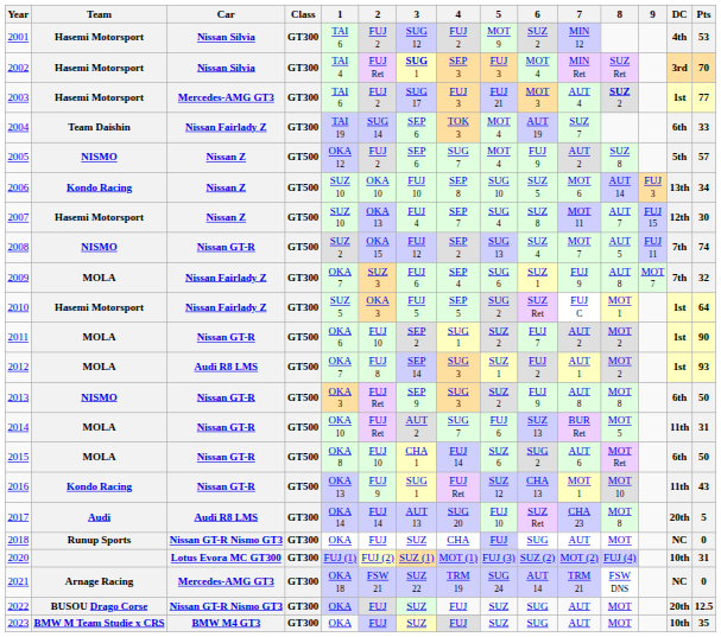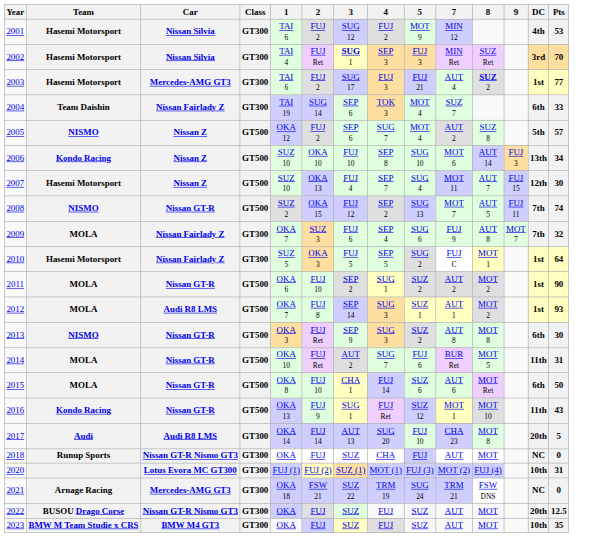- column: 6 | SUZ 2 | MOT 4 | MOT 3 | AUT 19 | FUJ 9 | SUZ 5 | SUZ 8 | SUZ 4 | SUZ 1 | SUZ Ret | FUJ 7 | FUJ 2 | FUJ 9 | SUZ 13 | SUG 2 | CHA 13 | SUZ Ret | SUG | SUZ (2) | AUT 14 | SUG | SUG
2013 | Pts: 50 -> 30
